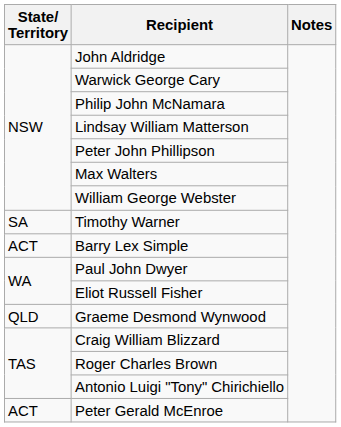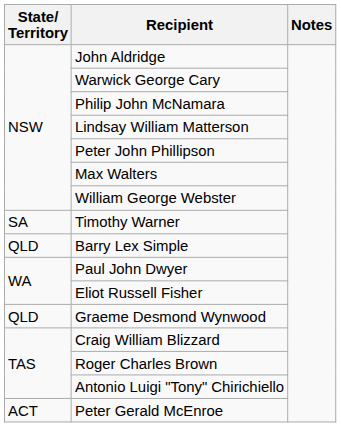Barry Lex Simple | State/ Territory: ACT -> QLD
